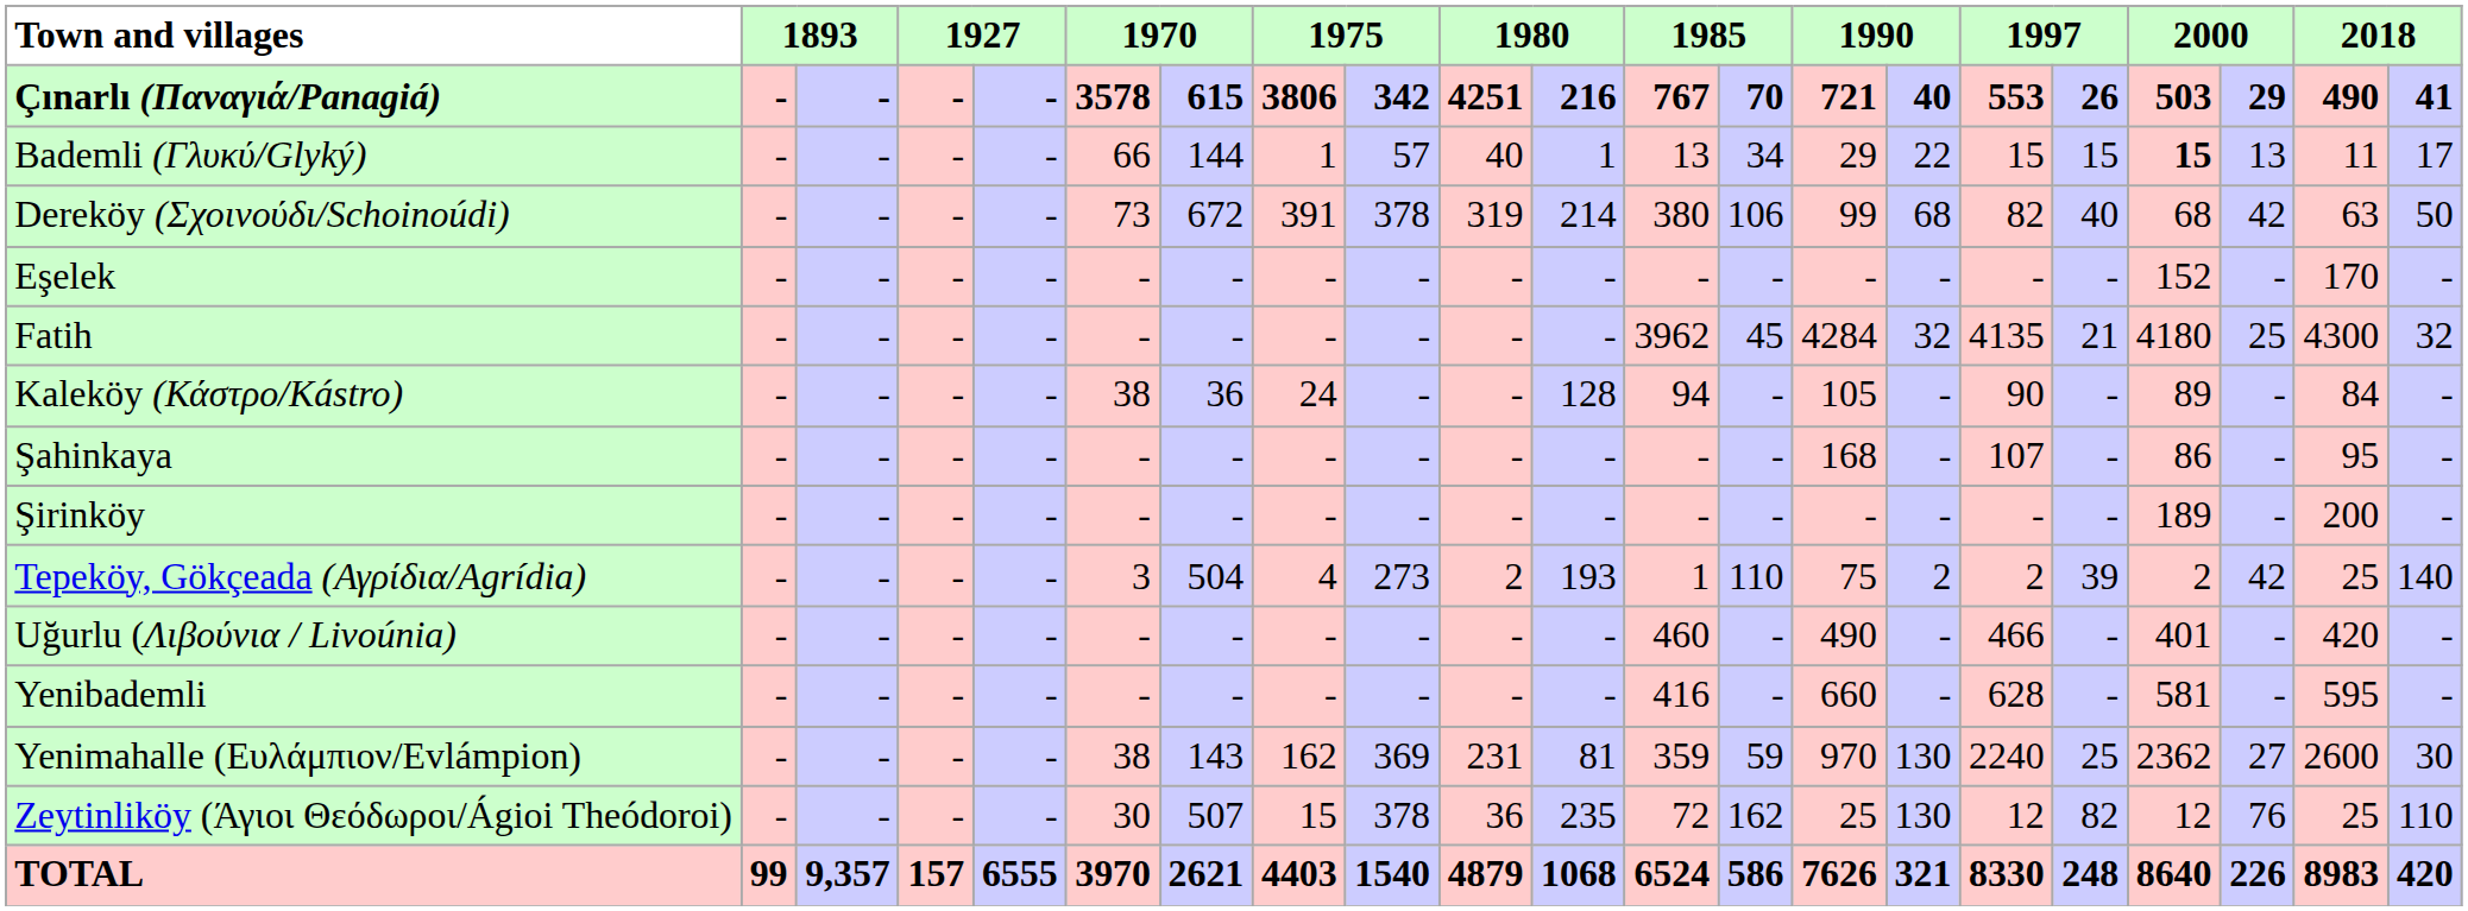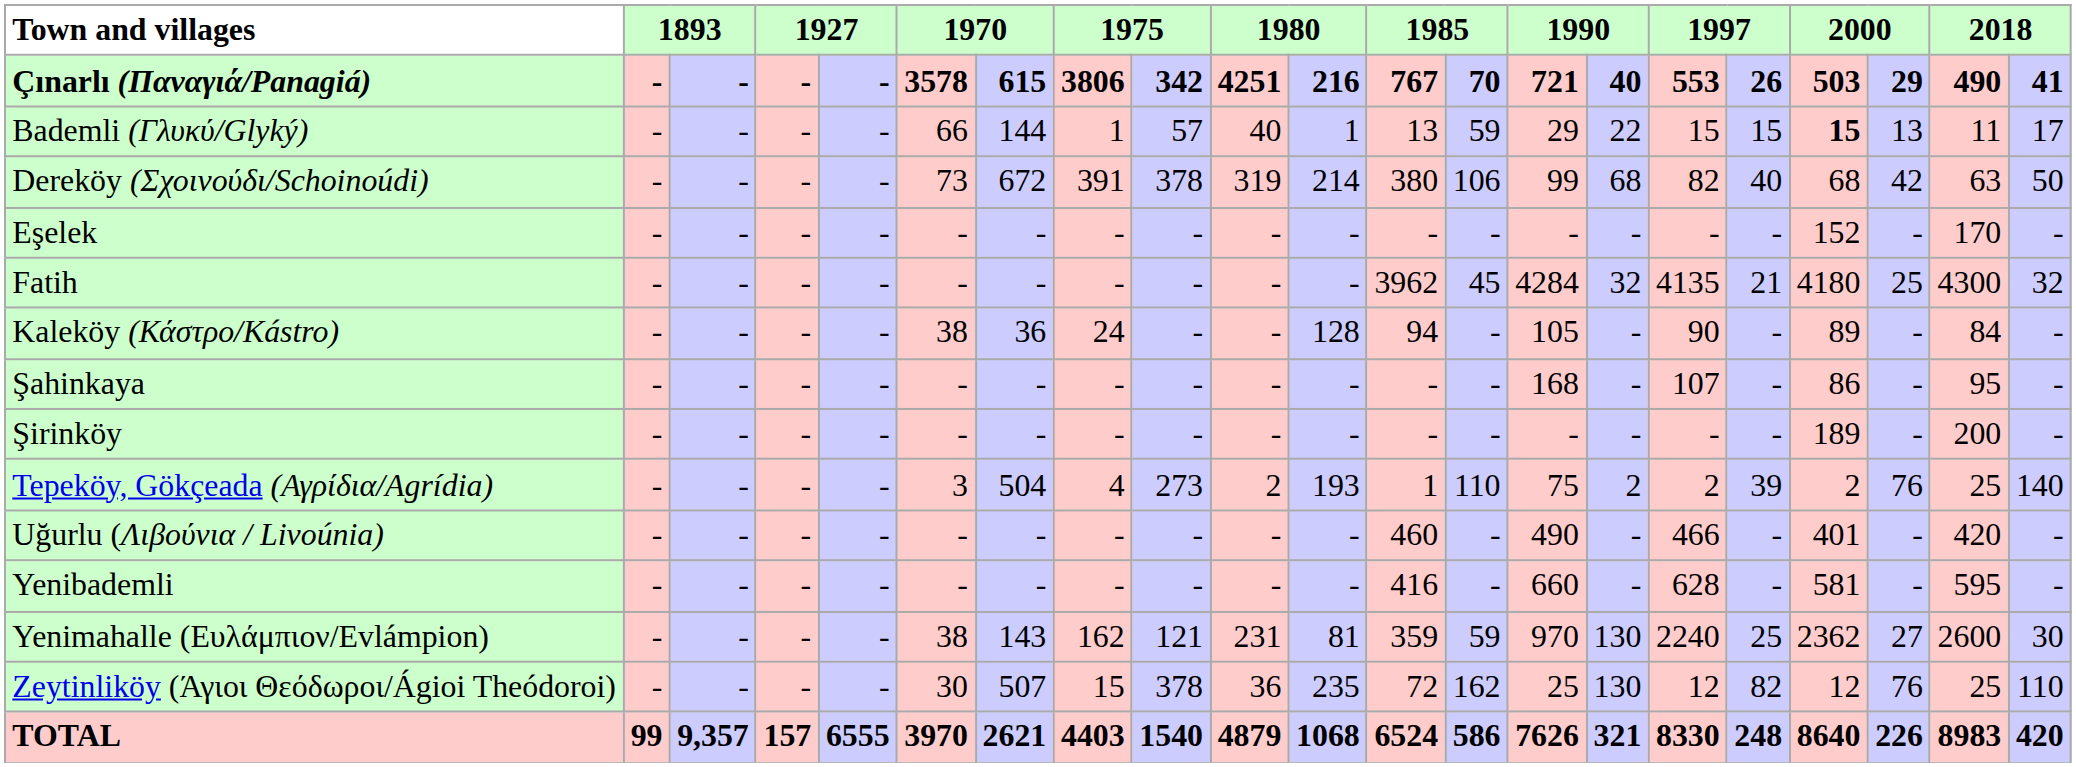Bademli (Γλυκύ/Glyký) | column 13: 34 -> 59
Tepeköy, Gökçeada (Αγρίδια/Agrídia) | column 19: 42 -> 76
Yenimahalle (Ευλάμπιον/Evlámpion) | column 9: 369 -> 121
